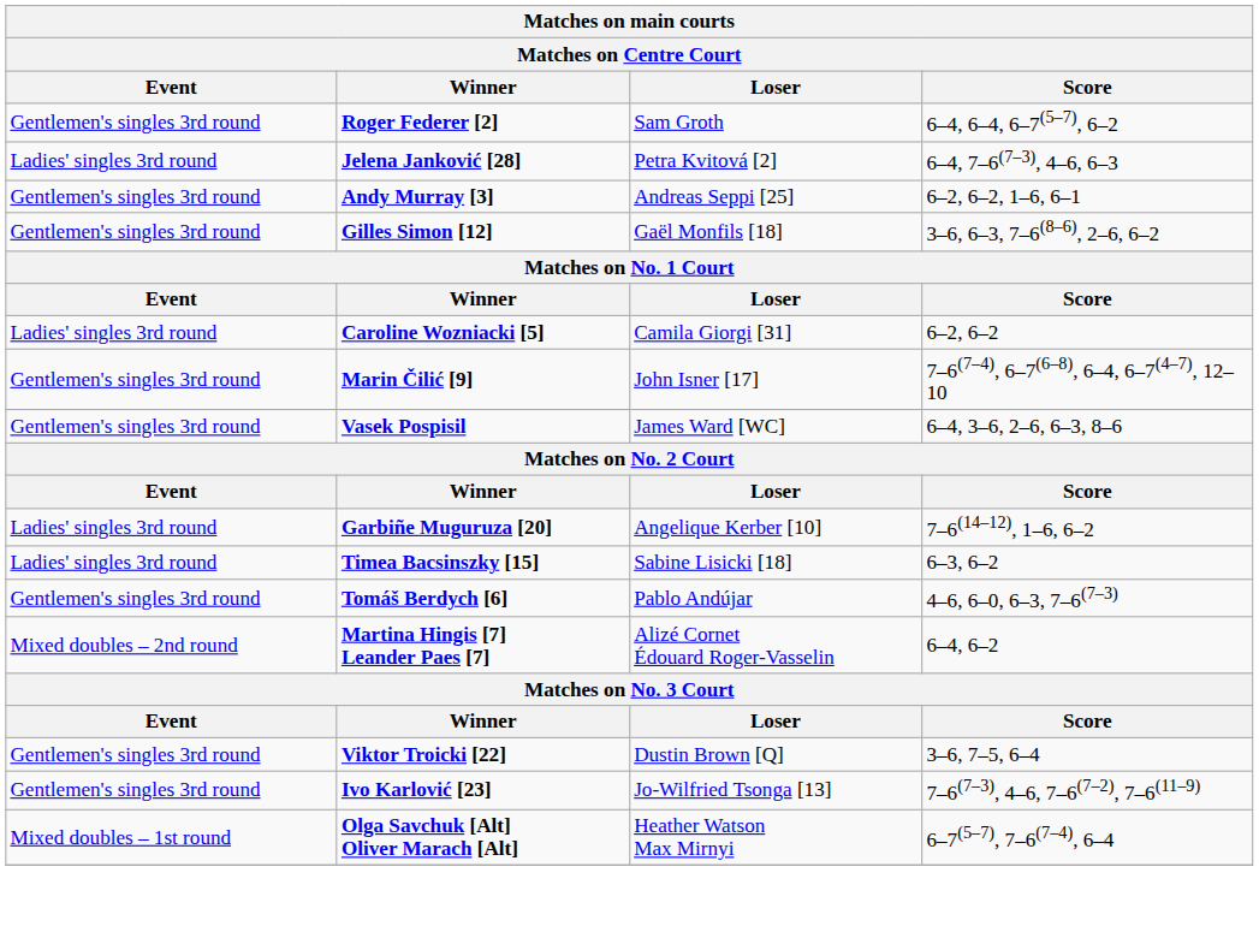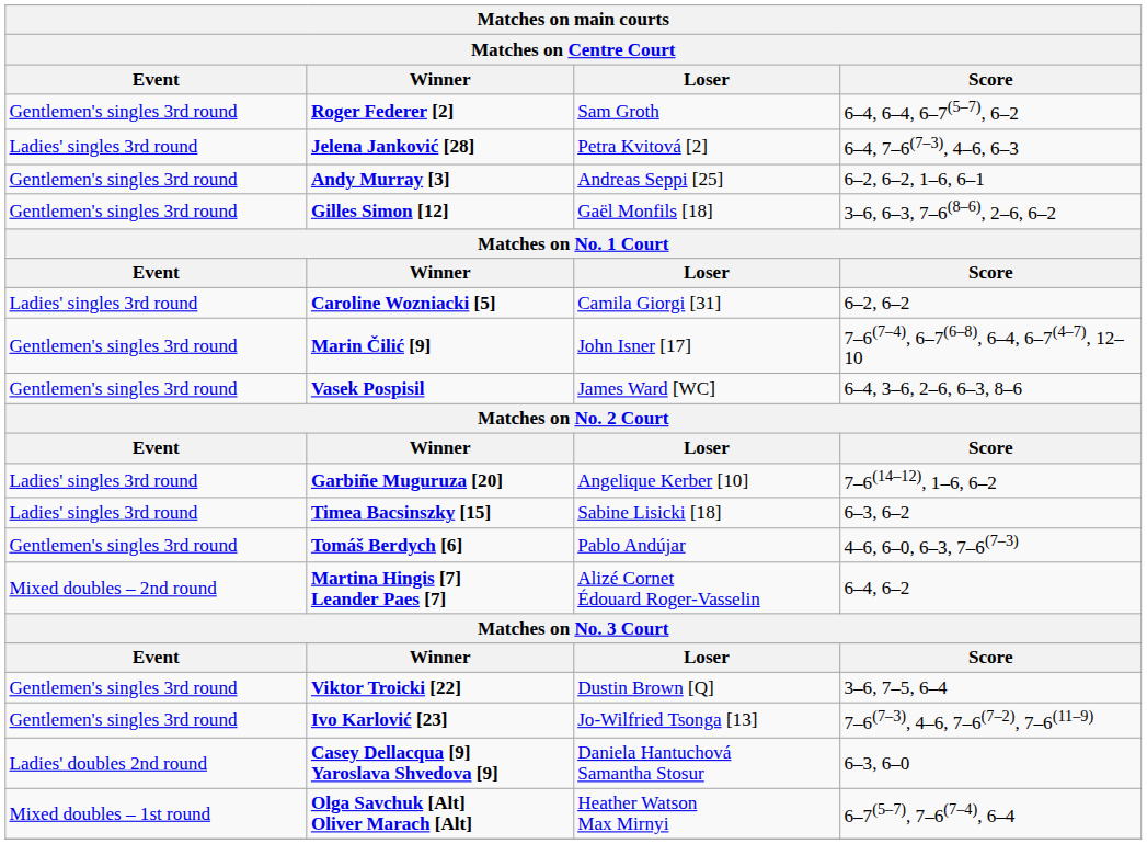+ row: Ladies' doubles 2nd round | Casey Dellacqua [9] Yaroslava Shvedova [9] | Daniela Hantuchová Samantha Stosur | 6–3, 6–0
